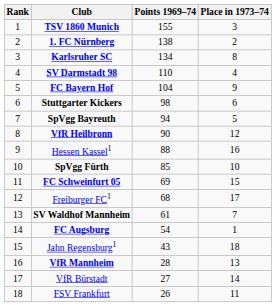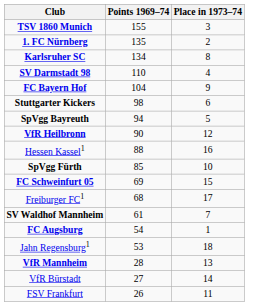- column: Rank | 1 | 2 | 3 | 4 | 5 | 6 | 7 | 8 | 9 | 10 | 11 | 12 | 13 | 14 | 15 | 16 | 17 | 18
1. FC Nürnberg | Points 1969–74: 138 -> 135
Jahn Regensburg1 | Points 1969–74: 43 -> 53
